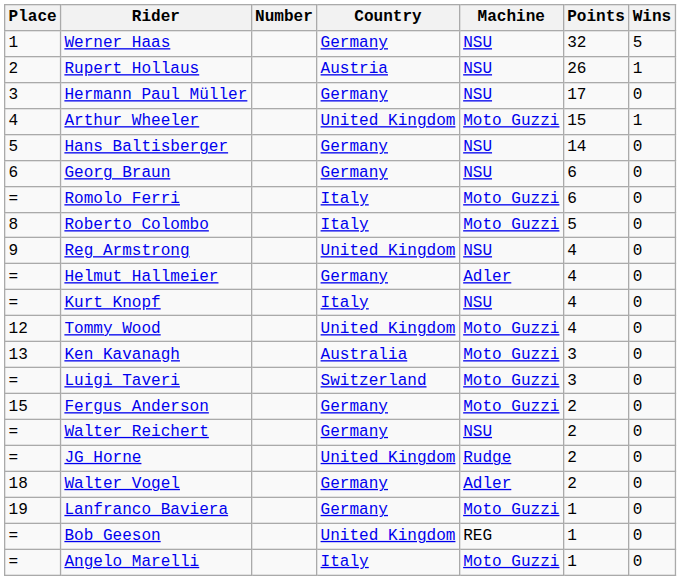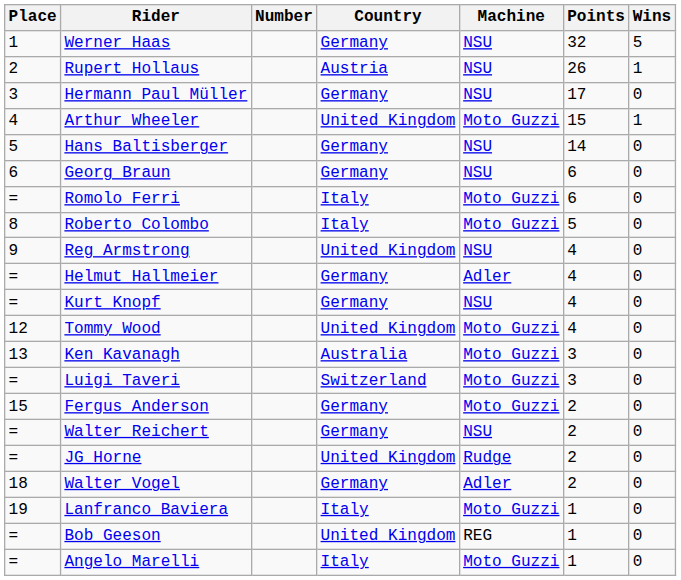Kurt Knopf | Country: Italy -> Germany
Lanfranco Baviera | Country: Germany -> Italy
